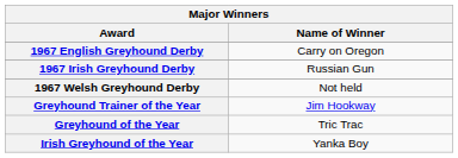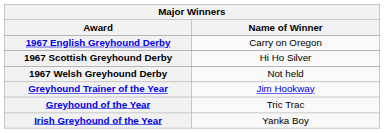- row: 1967 Irish Greyhound Derby | Russian Gun
+ row: 1967 Scottish Greyhound Derby | Hi Ho Silver
